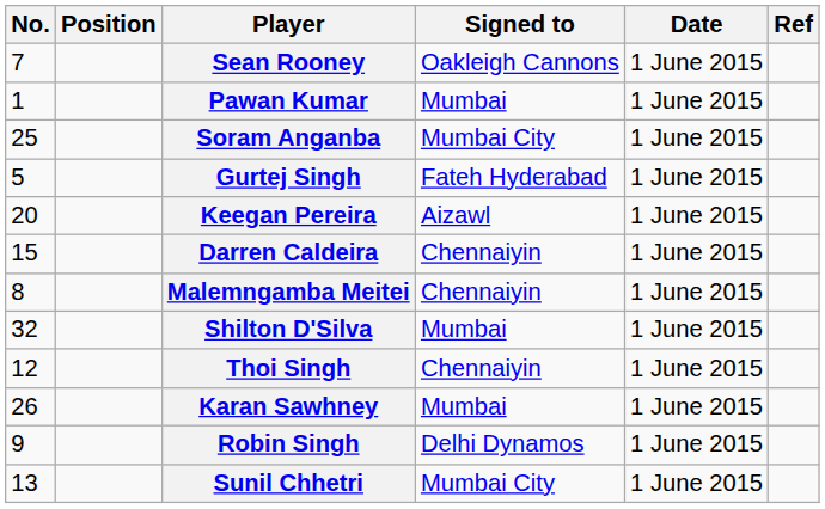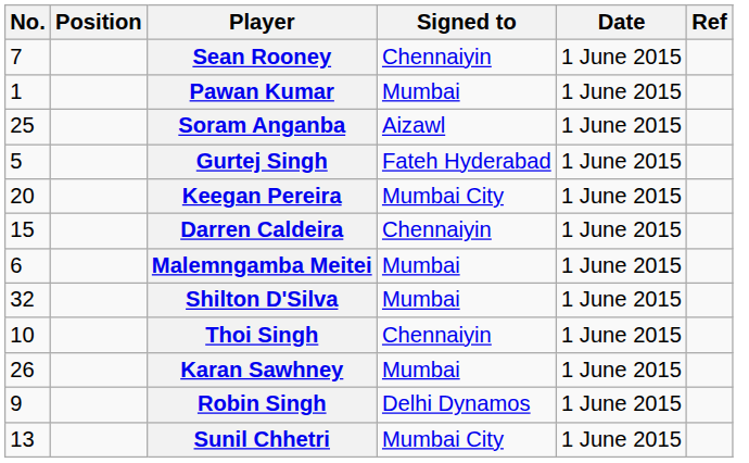Sean Rooney | Signed to: Oakleigh Cannons -> Chennaiyin
Soram Anganba | Signed to: Mumbai City -> Aizawl
Keegan Pereira | Signed to: Aizawl -> Mumbai City
Malemngamba Meitei | No.: 8 -> 6
Malemngamba Meitei | Signed to: Chennaiyin -> Mumbai
Thoi Singh | No.: 12 -> 10
